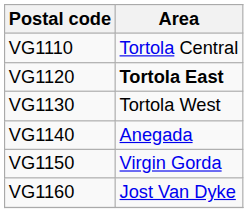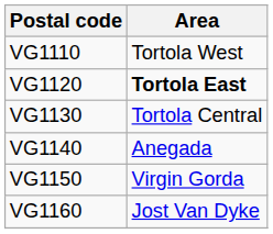VG1110 | Area: Tortola Central -> Tortola West
VG1130 | Area: Tortola West -> Tortola Central
